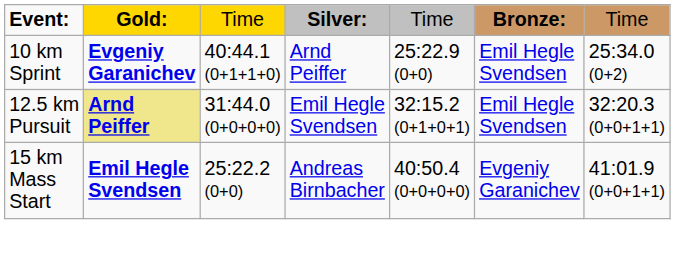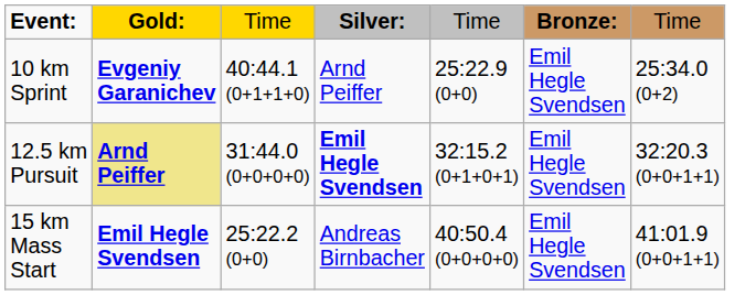12.5 km Pursuit | column 4: normal -> bold
15 km Mass Start | column 6: Evgeniy Garanichev -> Emil Hegle Svendsen
